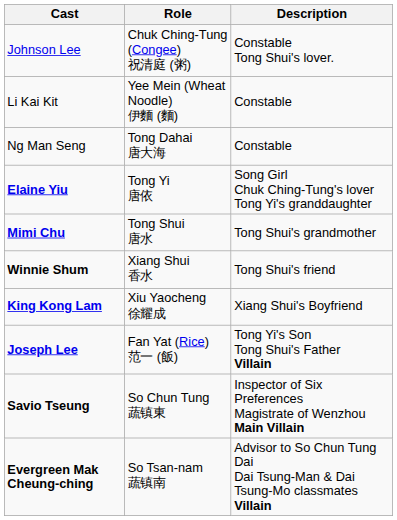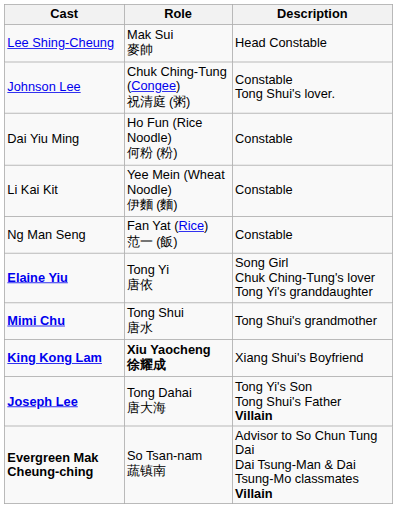+ row: Lee Shing-Cheung | Mak Sui 麥帥 | Head Constable
+ row: Dai Yiu Ming | Ho Fun (Rice Noodle) 何粉 (粉) | Constable
Ng Man Seng | Role: Tong Dahai 唐大海 -> Fan Yat (Rice) 范一 (飯)
- row: Winnie Shum | Xiang Shui 香水 | Tong Shui's friend
King Kong Lam | Role: normal -> bold
Joseph Lee | Role: Fan Yat (Rice) 范一 (飯) -> Tong Dahai 唐大海
- row: Savio Tseung | So Chun Tung 蔬镇東 | Inspector of Six Preferences Magistrate of Wenzhou Main Villain
